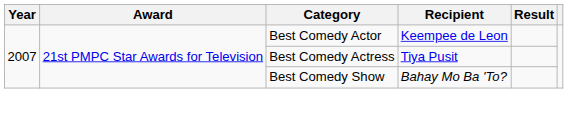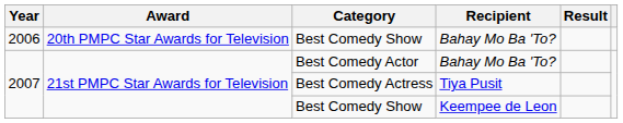+ row: 2006 | 20th PMPC Star Awards for Television | Best Comedy Show | Bahay Mo Ba 'To?
Best Comedy Actor | Recipient: Keempee de Leon -> Bahay Mo Ba 'To?
2007 / Best Comedy Show | Recipient: Bahay Mo Ba 'To? -> Keempee de Leon
